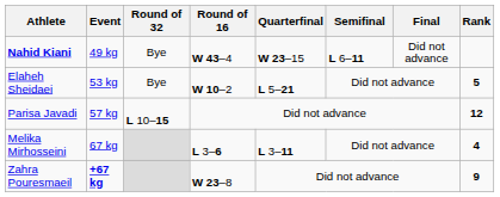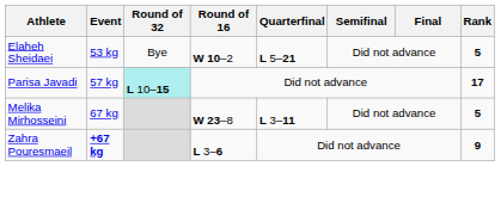- row: Nahid Kiani | 49 kg | Bye | W 43–4 | W 23–15 | L 6–11 | Did not advance
Parisa Javadi | Round of 32: no background -> paleturquoise background
Parisa Javadi | Rank: 12 -> 17
Melika Mirhosseini | Round of 16: L 3–6 -> W 23–8
Melika Mirhosseini | Rank: 4 -> 5
Zahra Pouresmaeil | Round of 16: W 23–8 -> L 3–6
